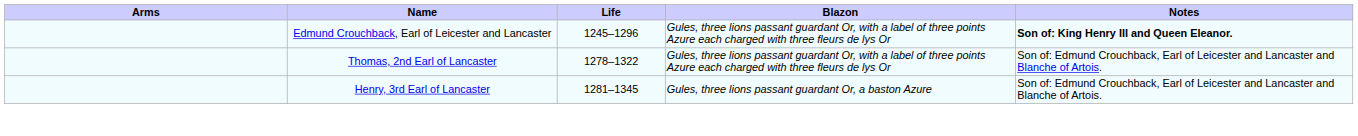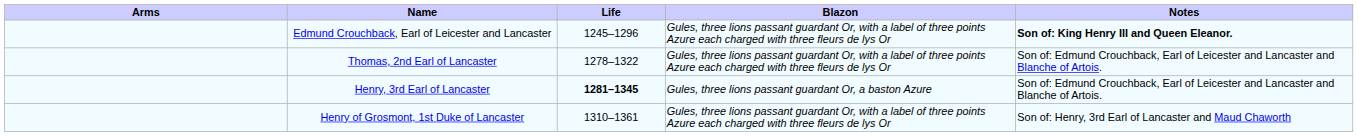Henry, 3rd Earl of Lancaster | Life: normal -> bold
+ row: Henry of Grosmont, 1st Duke of Lancaster | 1310–1361 | Gules, three lions passant guardant Or, with a label of three points Azure each charged with three fleurs de lys Or | Son of: Henry, 3rd Earl of Lancaster and Maud Chaworth
